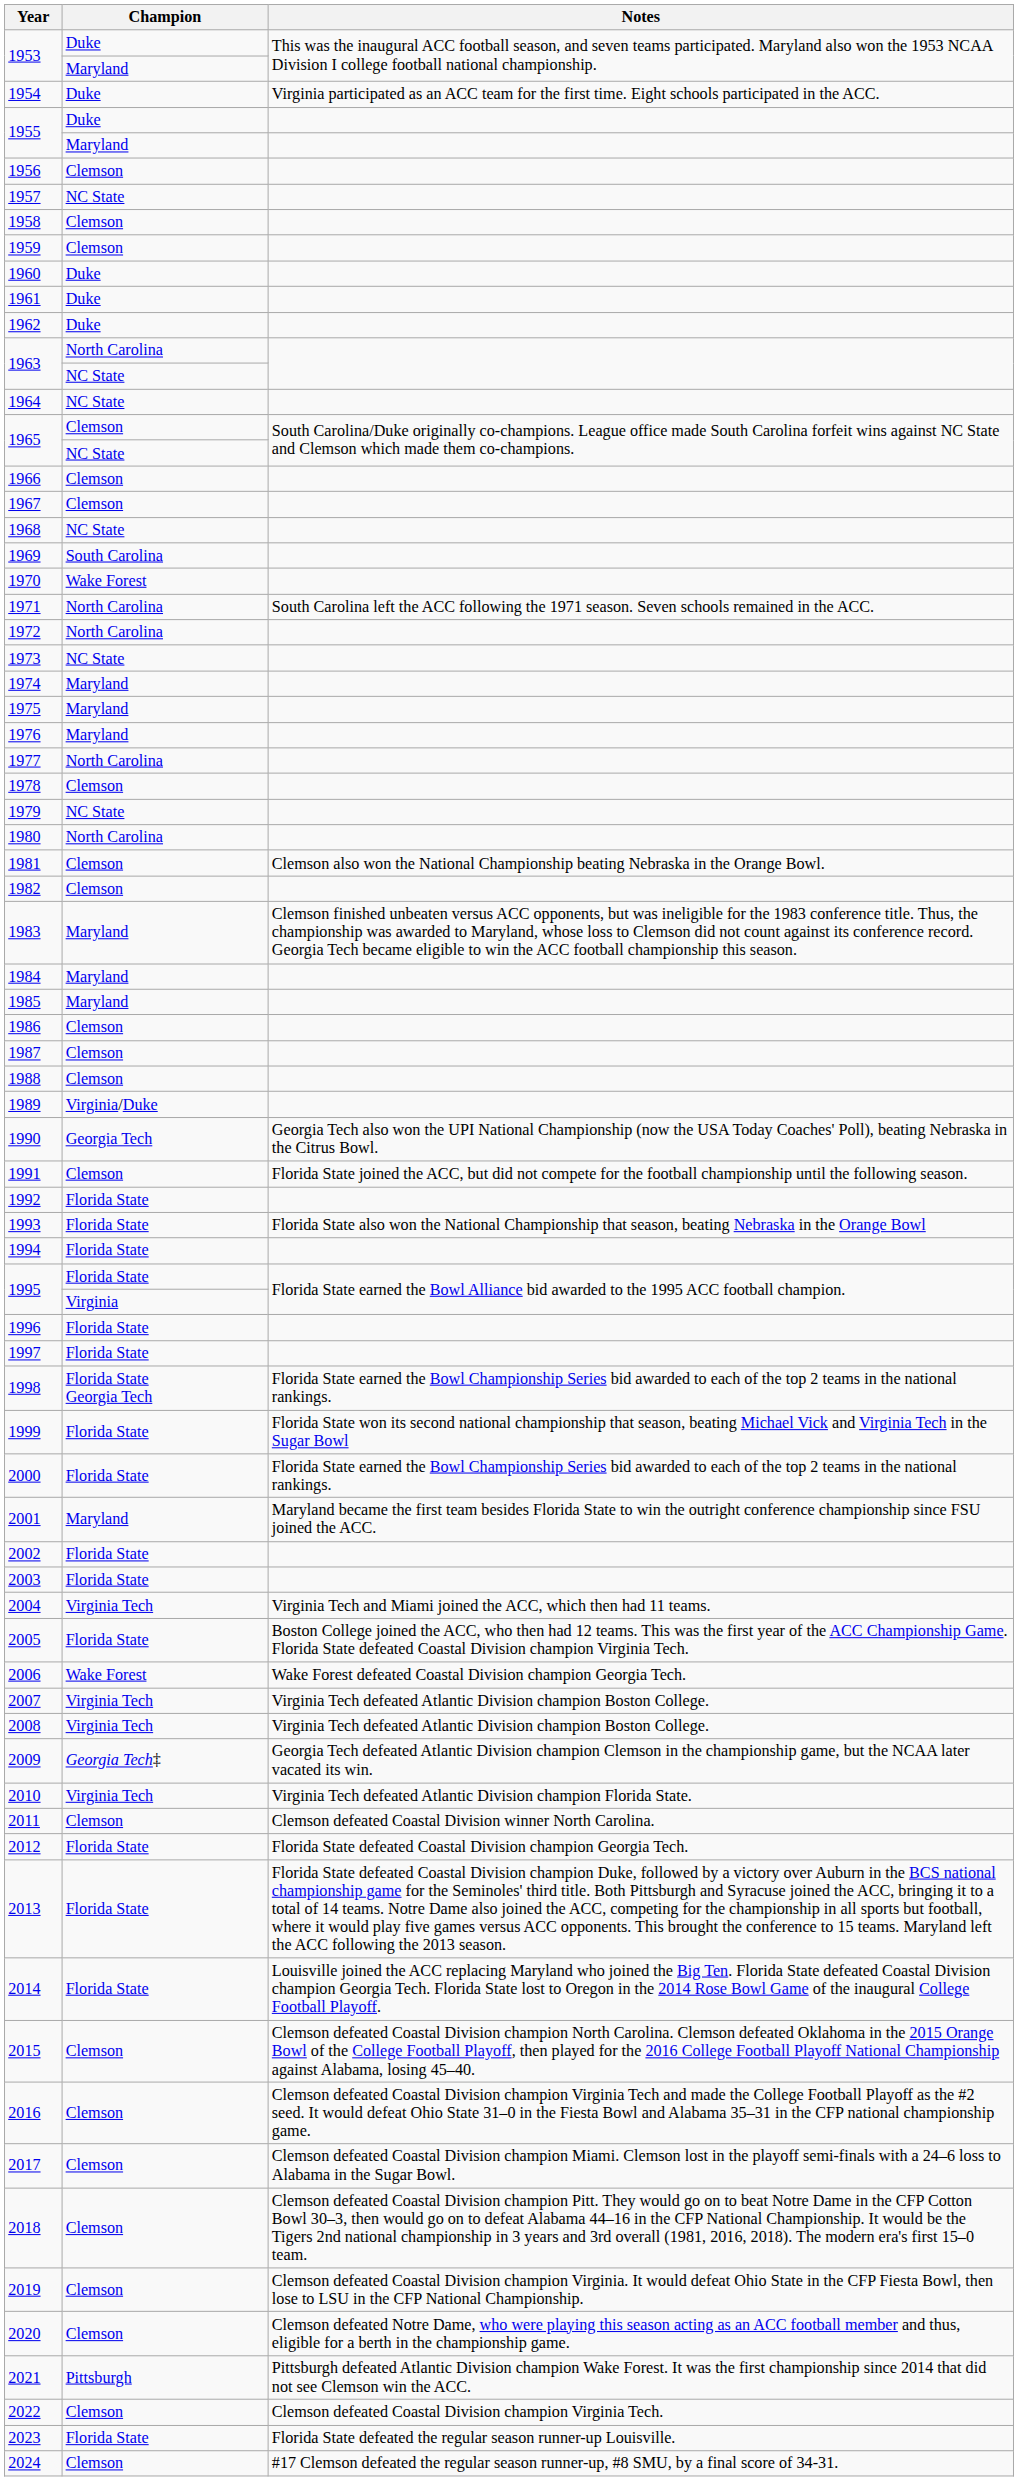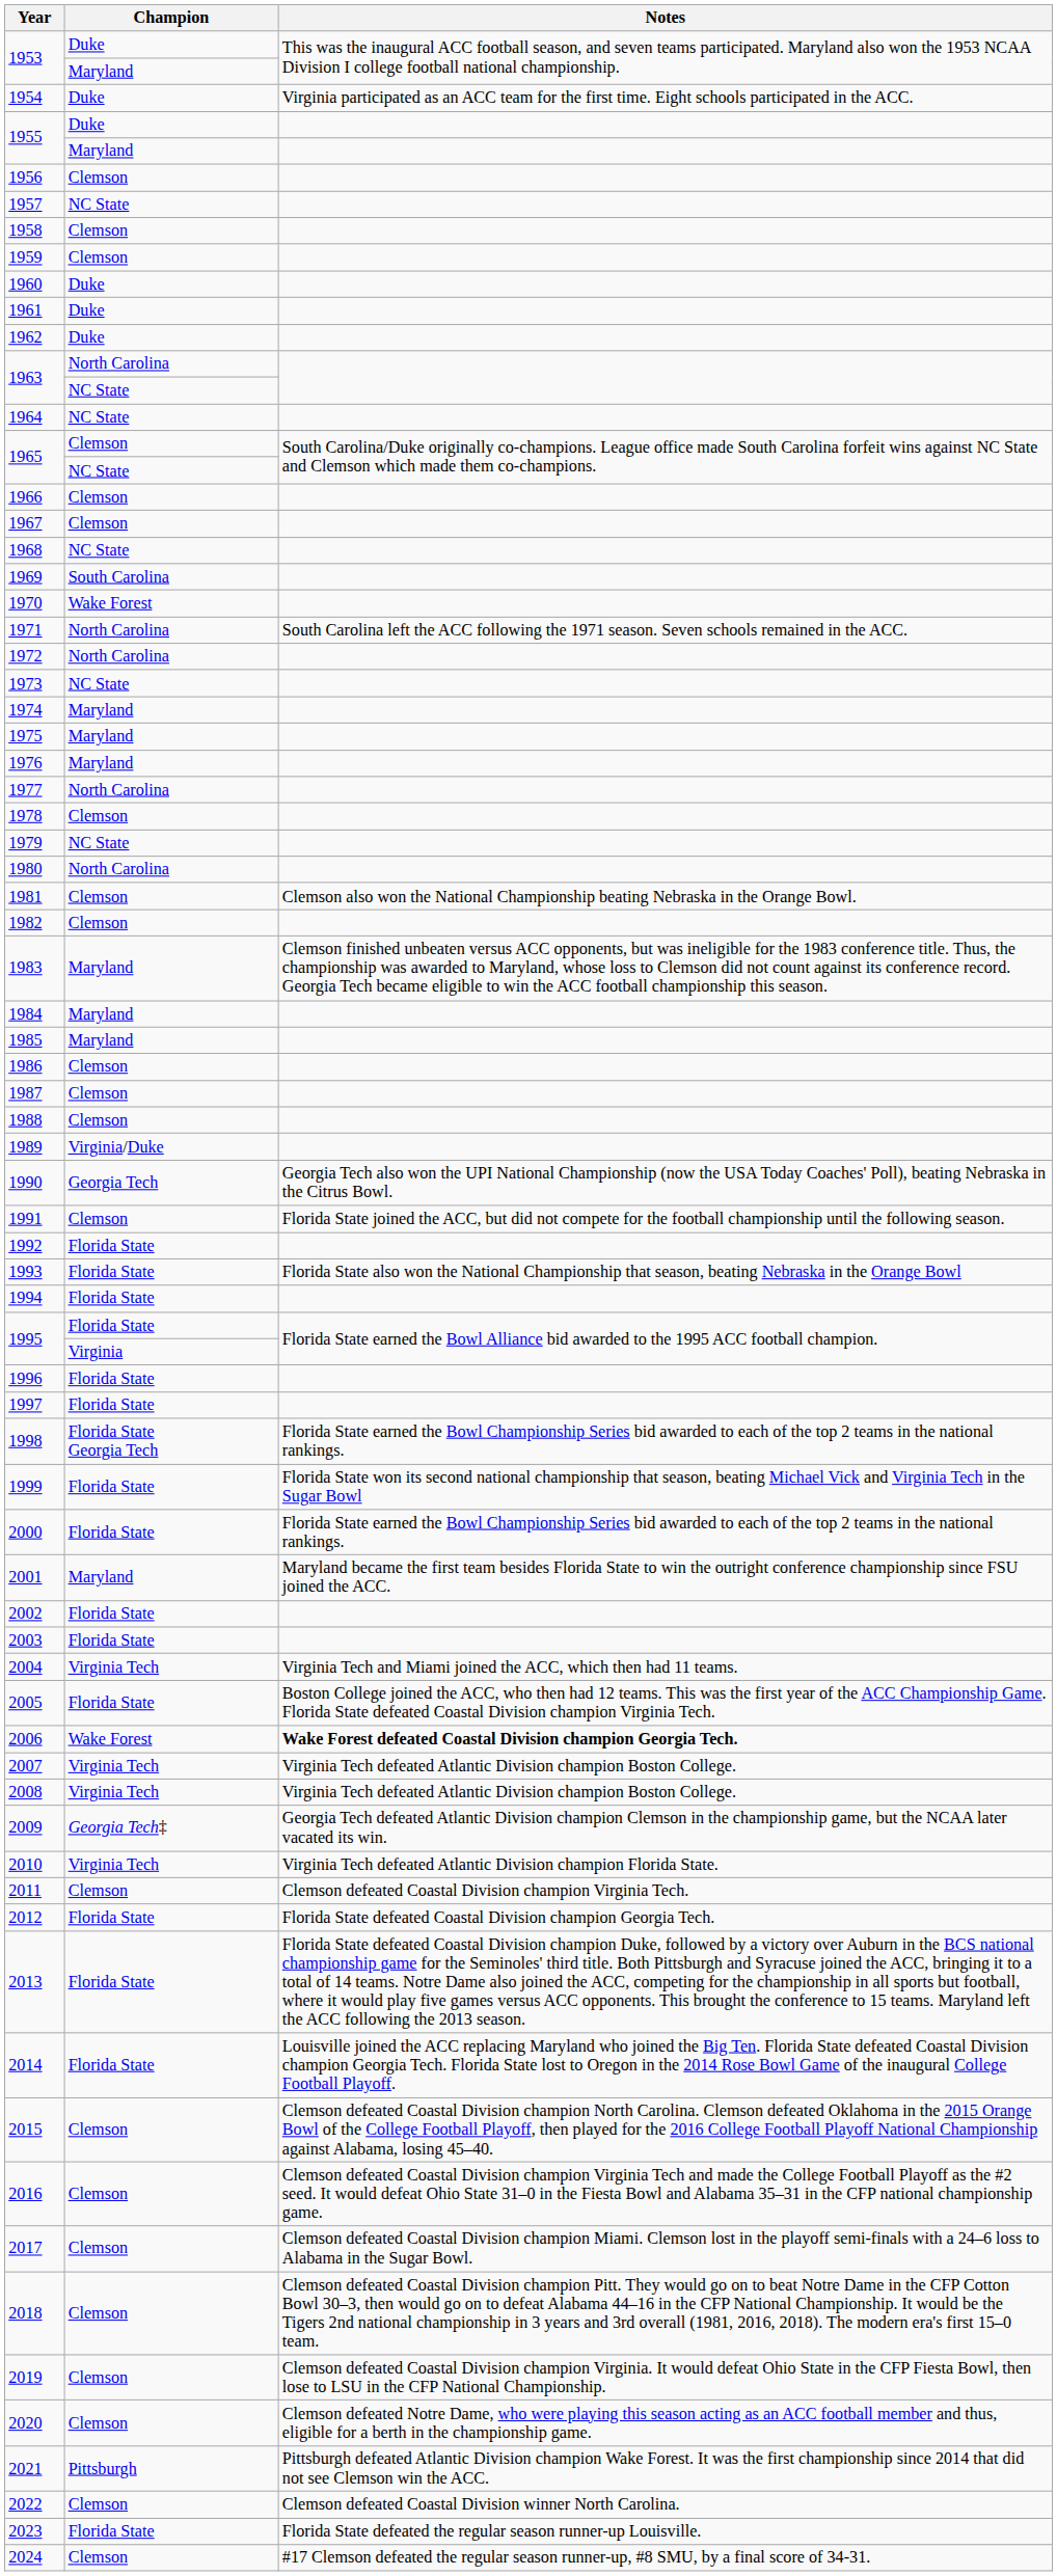2006 | Notes: normal -> bold
2011 | Notes: Clemson defeated Coastal Division winner North Carolina. -> Clemson defeated Coastal Division champion Virginia Tech.
2022 | Notes: Clemson defeated Coastal Division champion Virginia Tech. -> Clemson defeated Coastal Division winner North Carolina.
